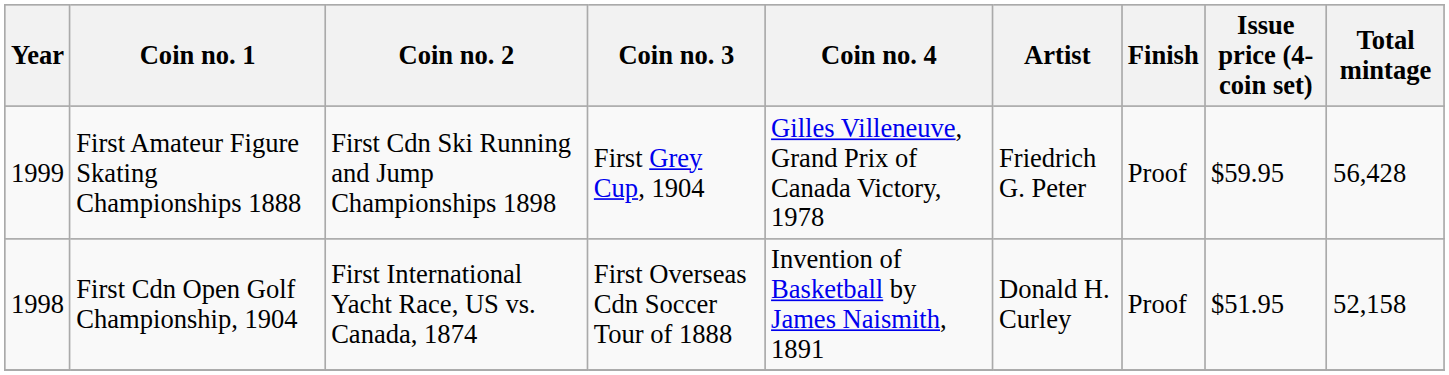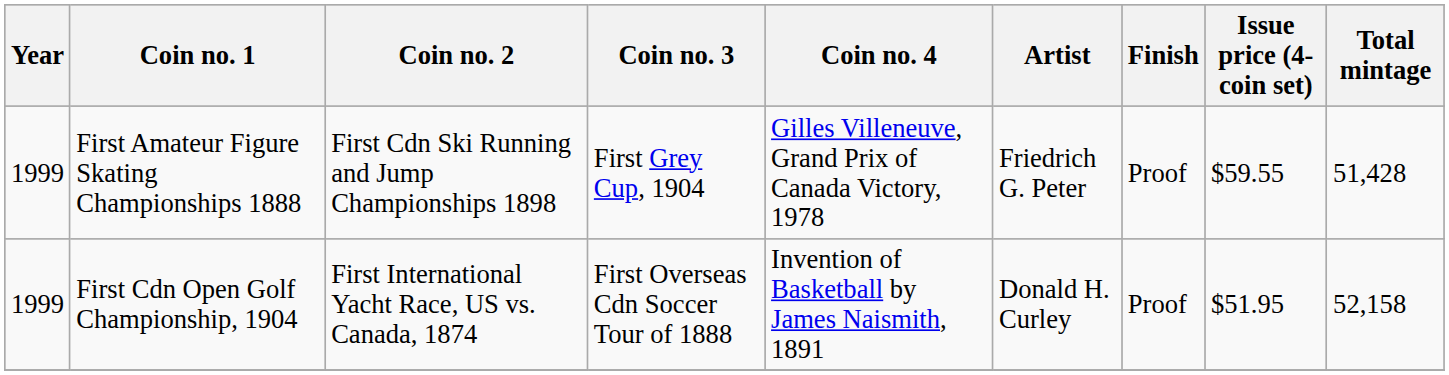First Amateur Figure Skating Championships 1888 | Issue price (4-coin set): $59.95 -> $59.55
First Amateur Figure Skating Championships 1888 | Total mintage: 56,428 -> 51,428
First Cdn Open Golf Championship, 1904 | Year: 1998 -> 1999
